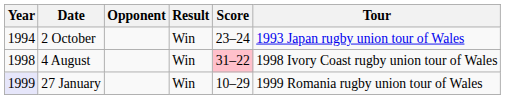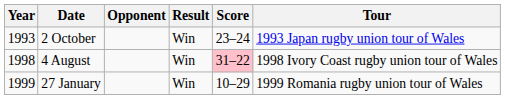2 October | Year: 1994 -> 1993
27 January | Year: lavender background -> no background
